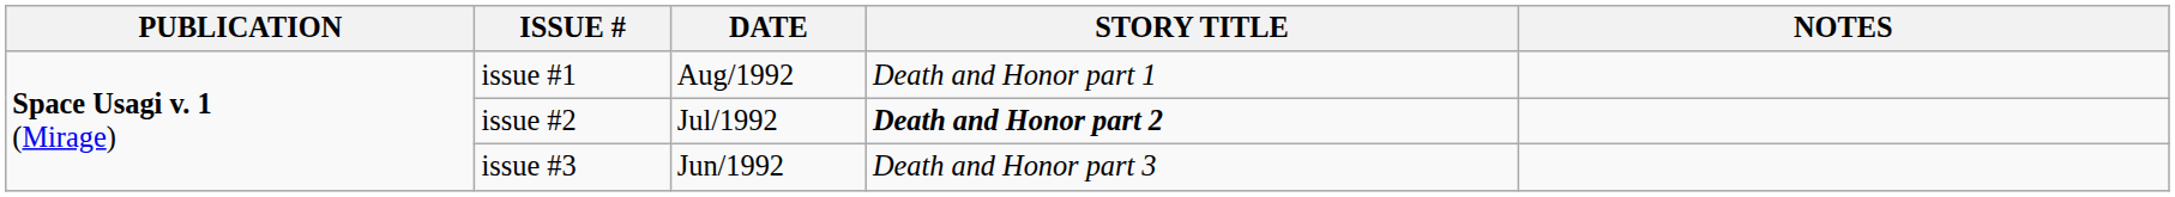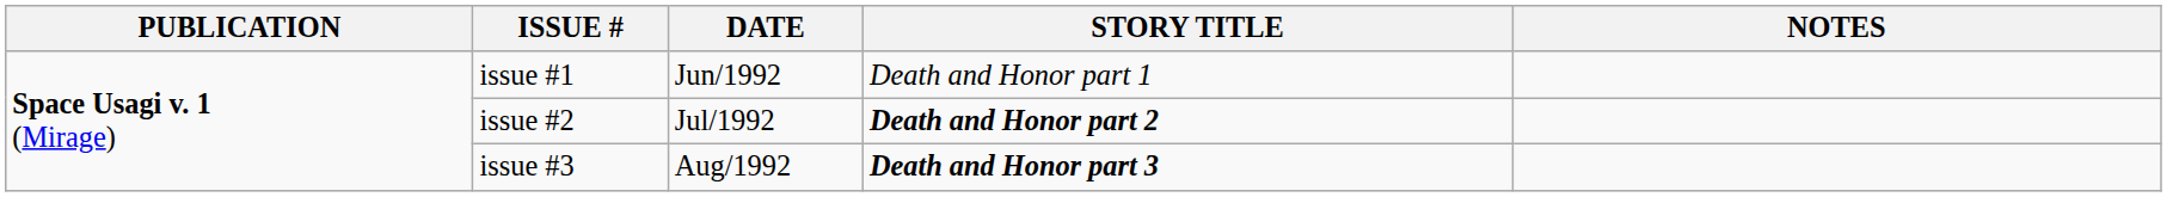issue #1 | DATE: Aug/1992 -> Jun/1992
issue #3 | DATE: Jun/1992 -> Aug/1992
issue #3 | STORY TITLE: normal -> bold
